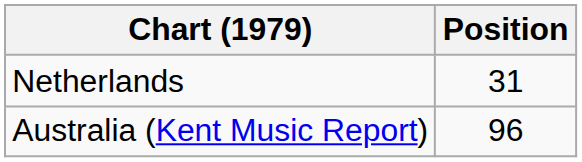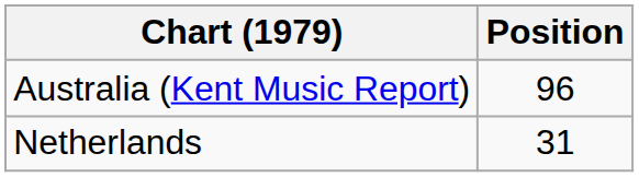rows swapped: Australia (Kent Music Report) <-> Netherlands
